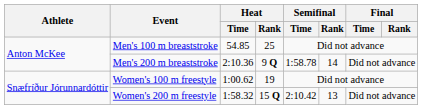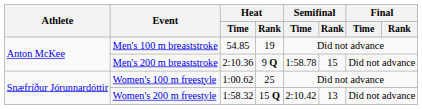Men's 100 m breaststroke | Heat / Rank: 25 -> 19
Men's 200 m breaststroke | Semifinal / Rank: 14 -> 15
Women's 100 m freestyle | Heat / Rank: 19 -> 25
